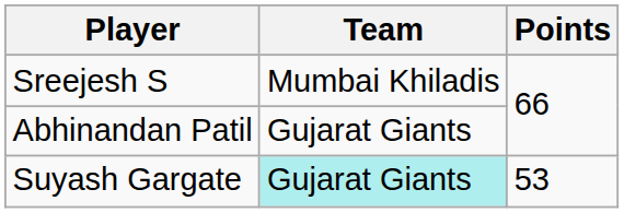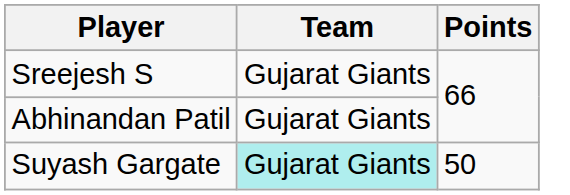Sreejesh S | Team: Mumbai Khiladis -> Gujarat Giants
Suyash Gargate | Points: 53 -> 50
